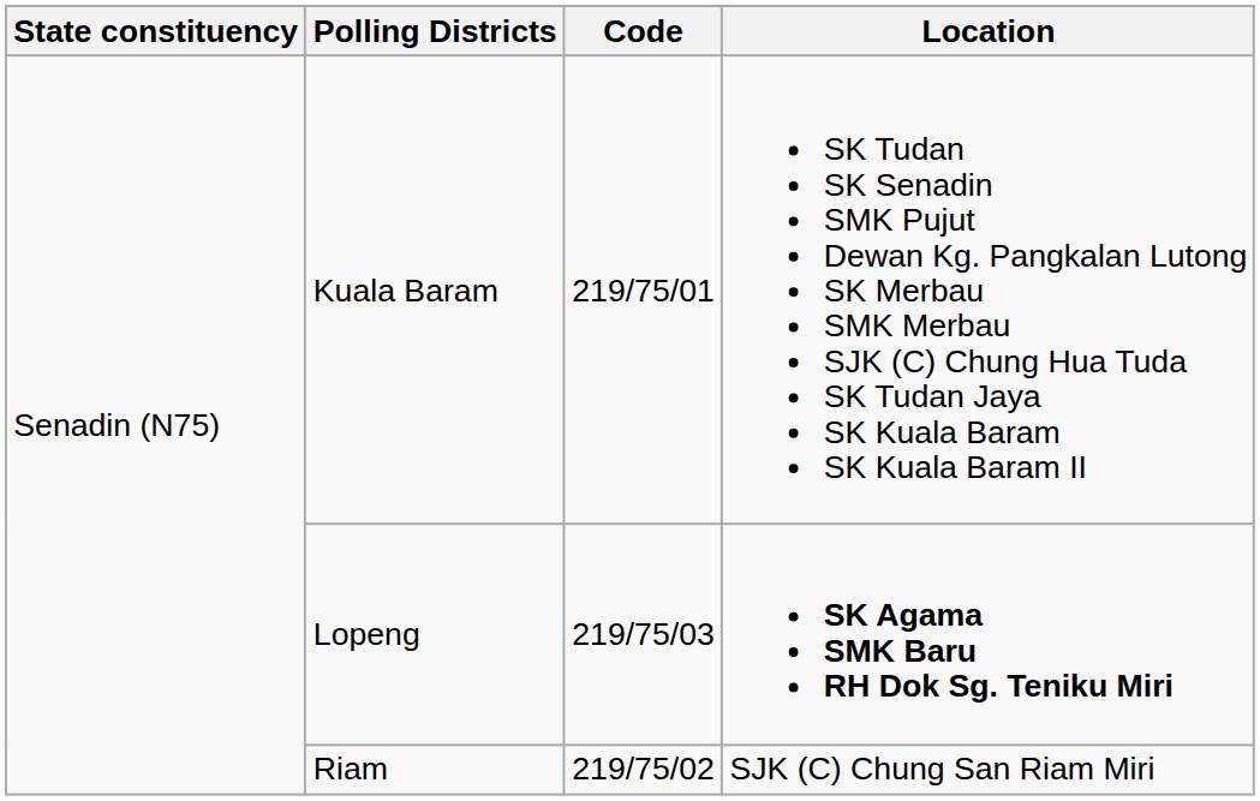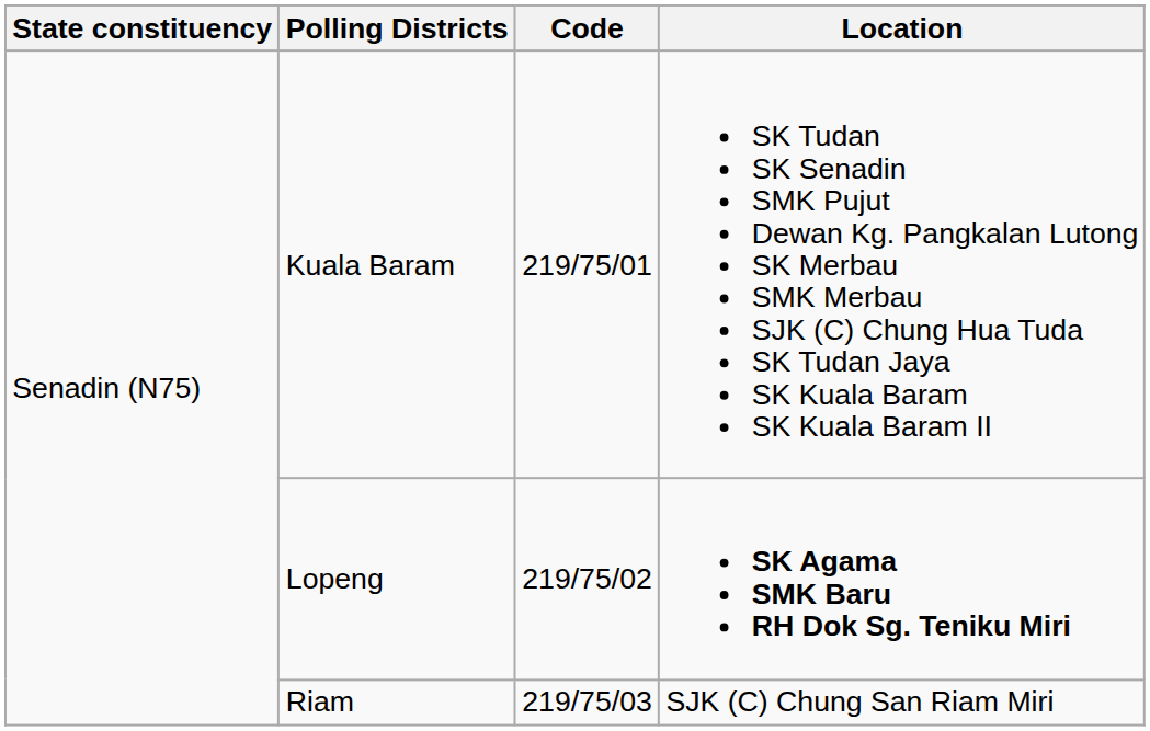Lopeng | Code: 219/75/03 -> 219/75/02
Riam | Code: 219/75/02 -> 219/75/03
